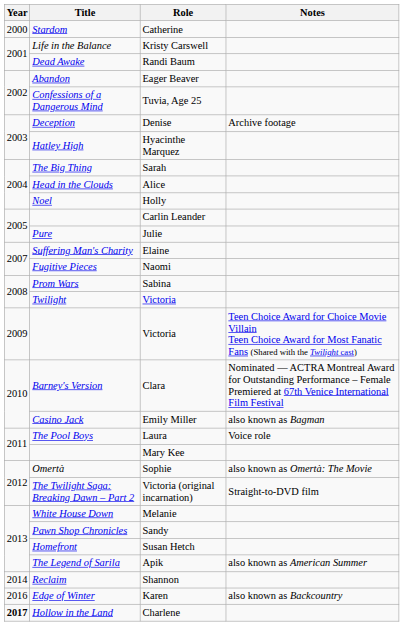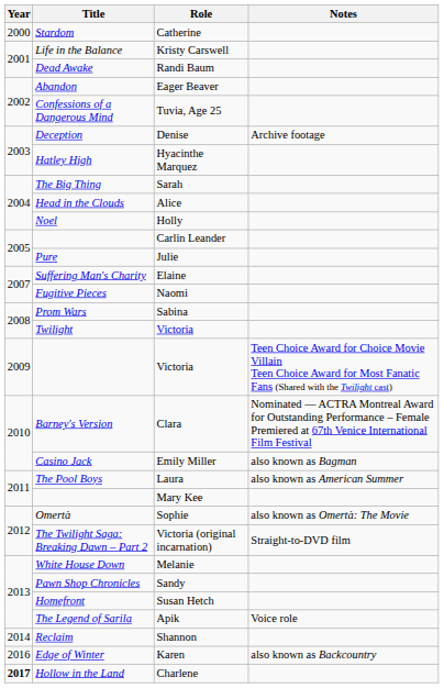Laura | Notes: Voice role -> also known as American Summer
Apik | Notes: also known as American Summer -> Voice role
